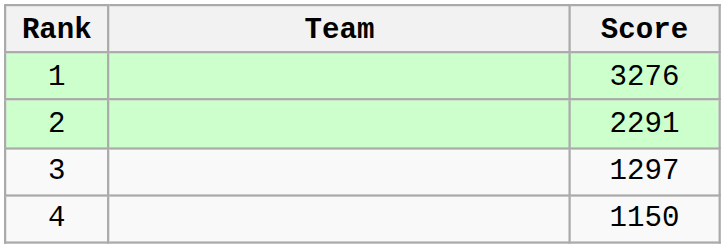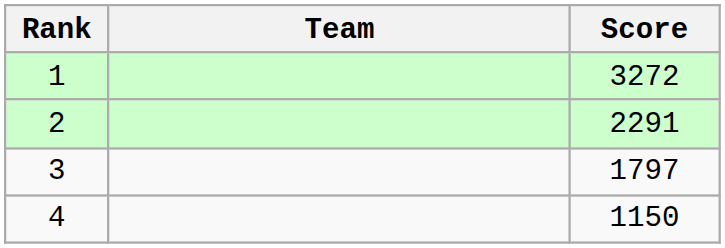1 | Score: 3276 -> 3272
3 | Score: 1297 -> 1797
